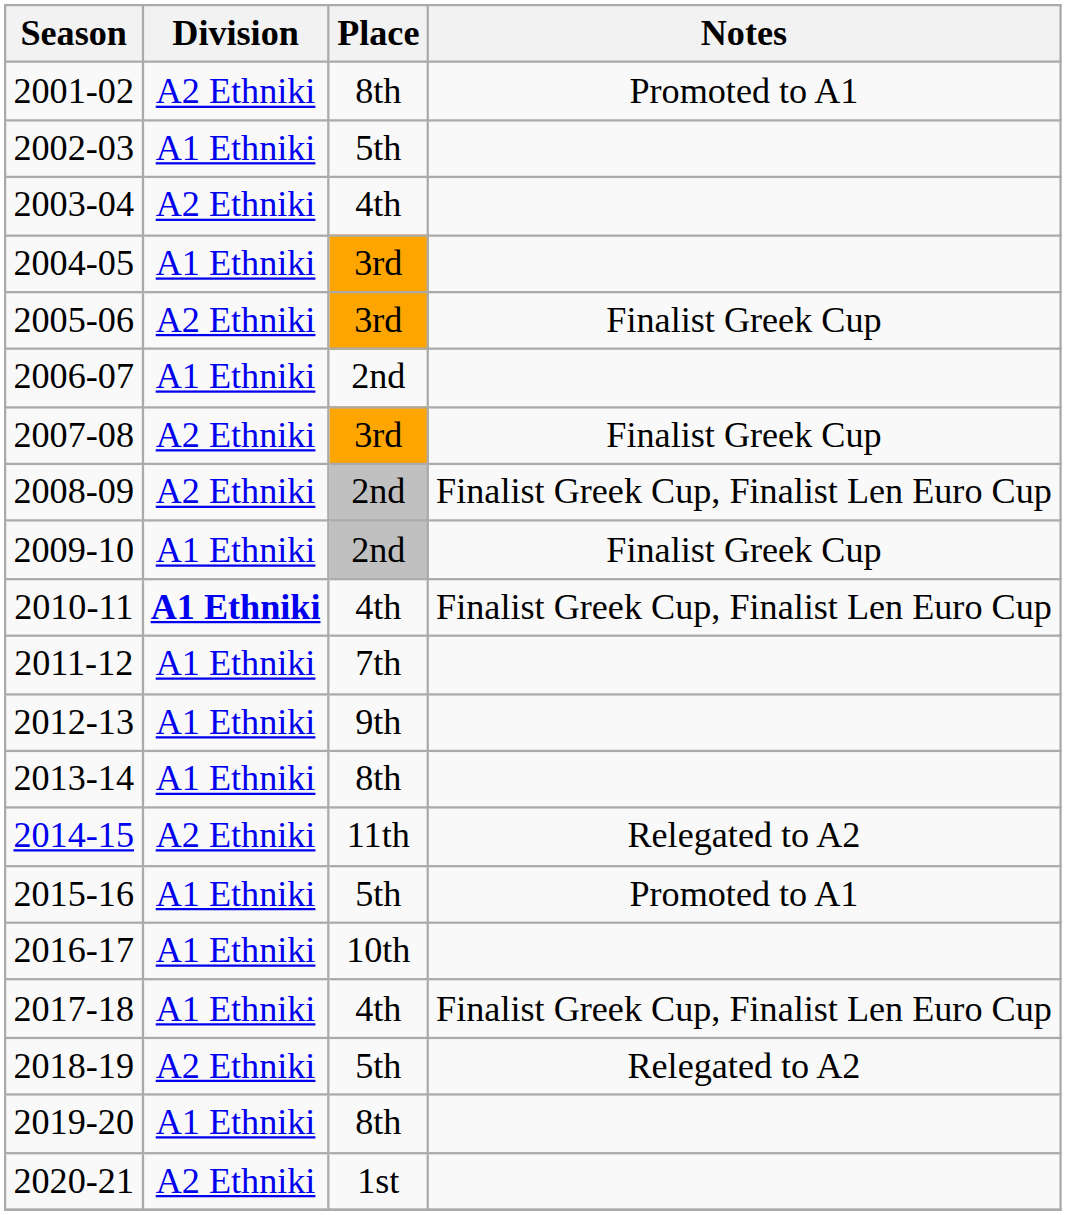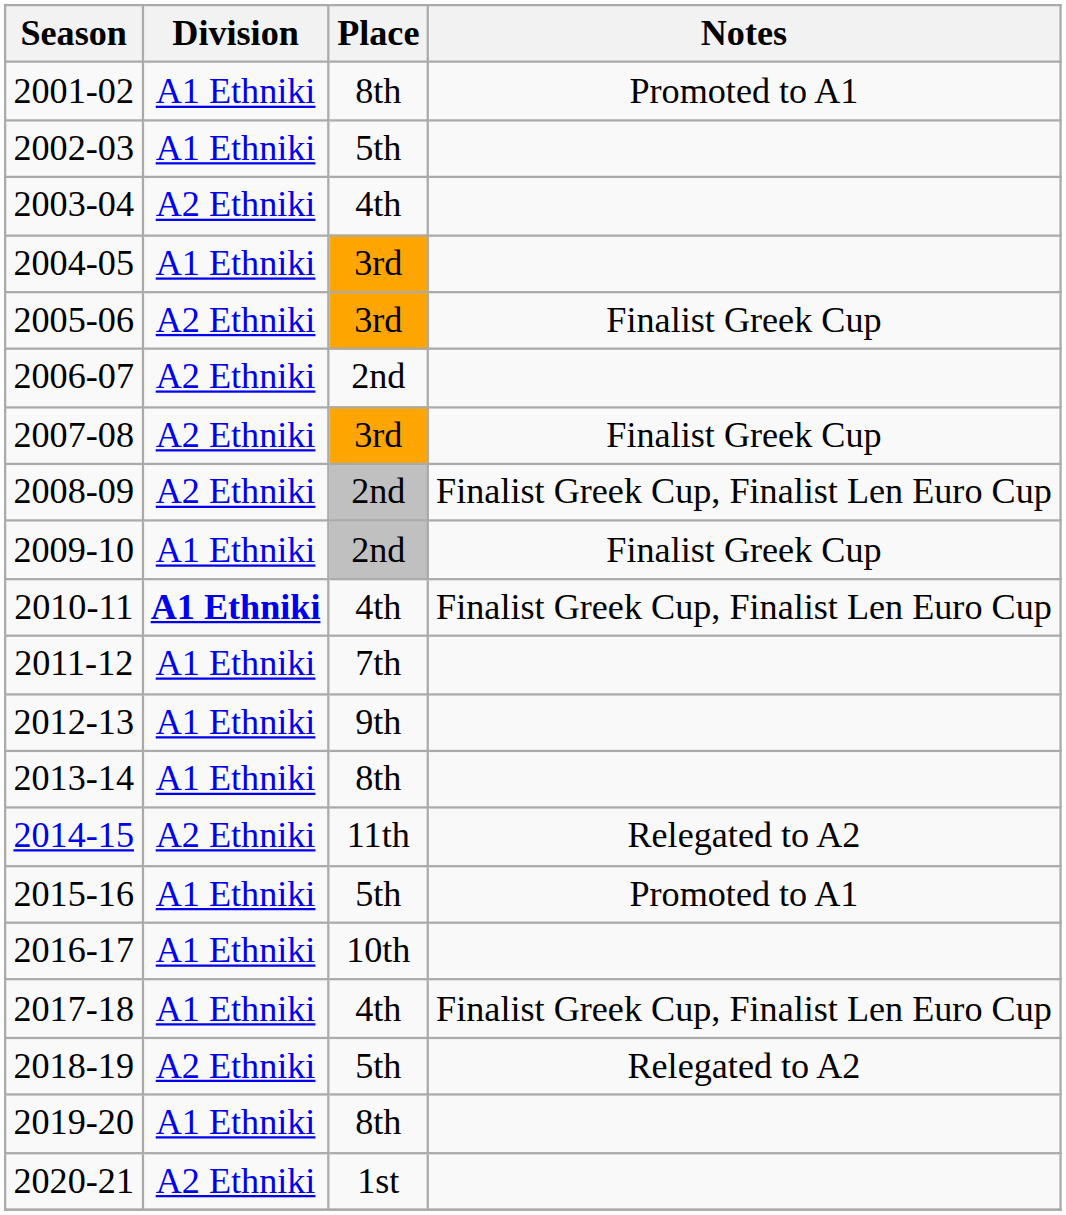2001-02 | Division: A2 Ethniki -> A1 Ethniki
2006-07 | Division: A1 Ethniki -> A2 Ethniki
